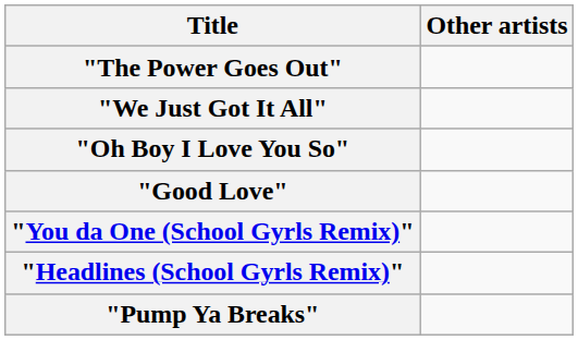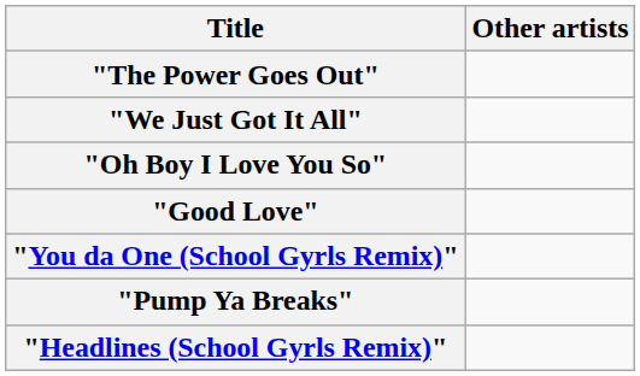rows swapped: "Headlines (School Gyrls Remix)" <-> "Pump Ya Breaks"
